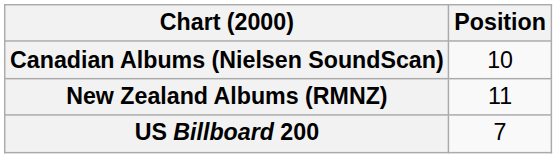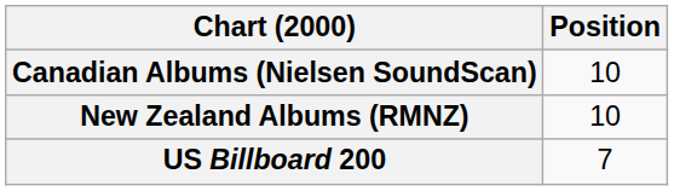New Zealand Albums (RMNZ) | Position: 11 -> 10
